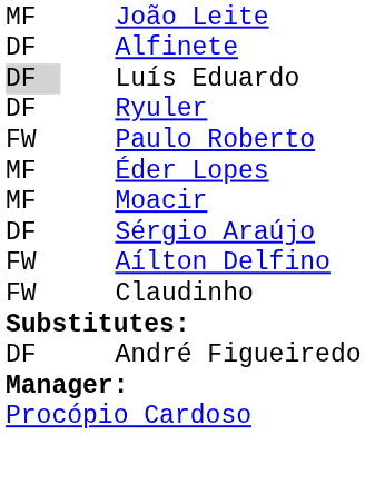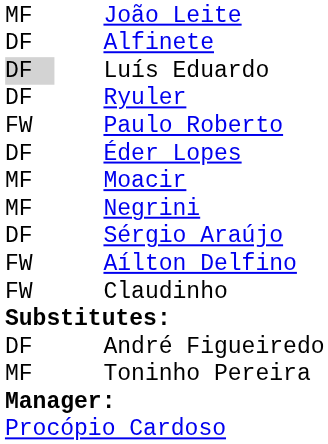Éder Lopes | column 1: MF -> DF
+ row: MF | Negrini
+ row: MF | Toninho Pereira
